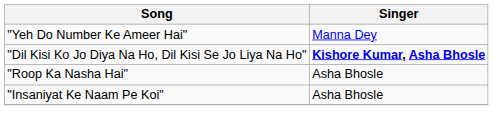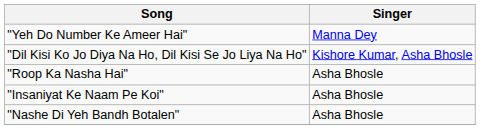"Dil Kisi Ko Jo Diya Na Ho, Dil Kisi Se Jo Liya Na Ho" | Singer: bold -> normal
+ row: "Nashe Di Yeh Bandh Botalen" | Asha Bhosle
